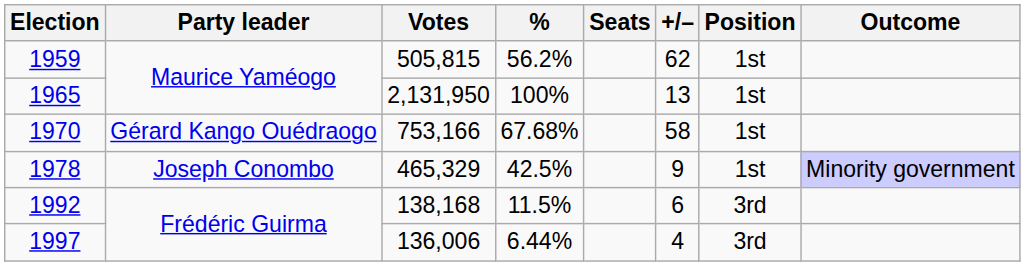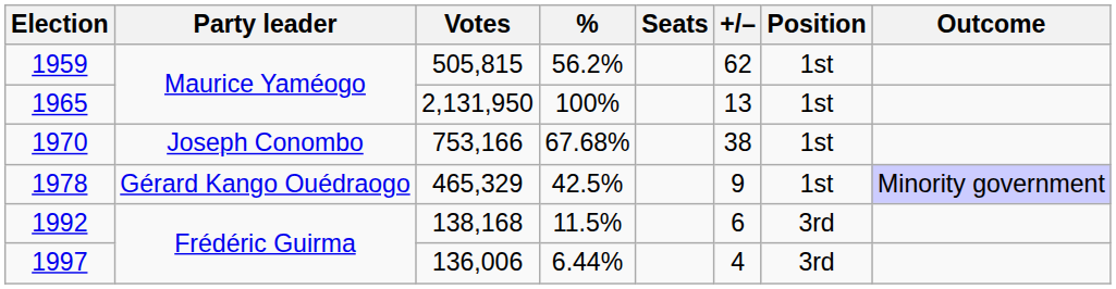1970 | Party leader: Gérard Kango Ouédraogo -> Joseph Conombo
1970 | +/–: 58 -> 38
1978 | Party leader: Joseph Conombo -> Gérard Kango Ouédraogo
